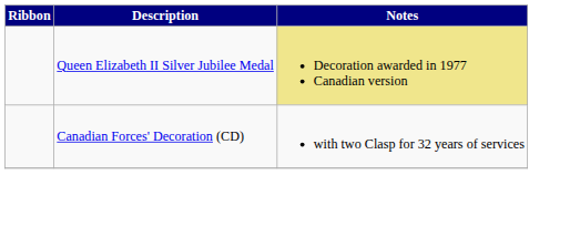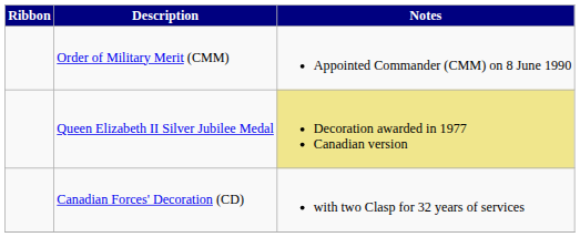+ row: Order of Military Merit (CMM) | Appointed Commander (CMM) on 8 June 1990
